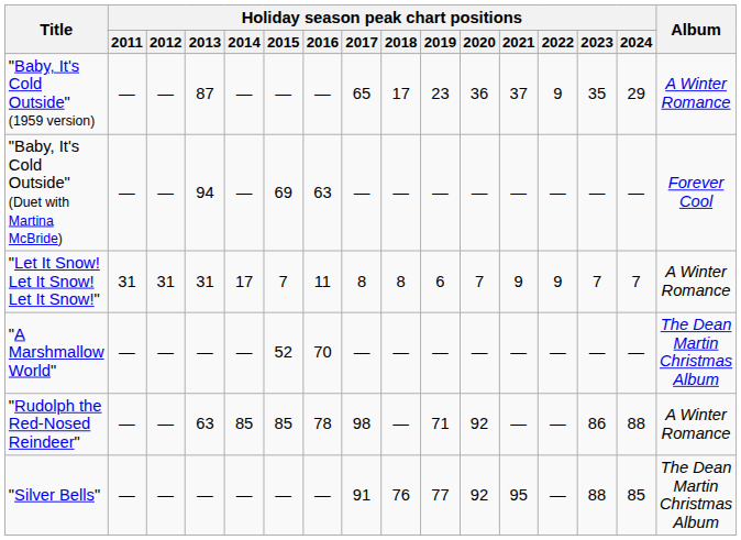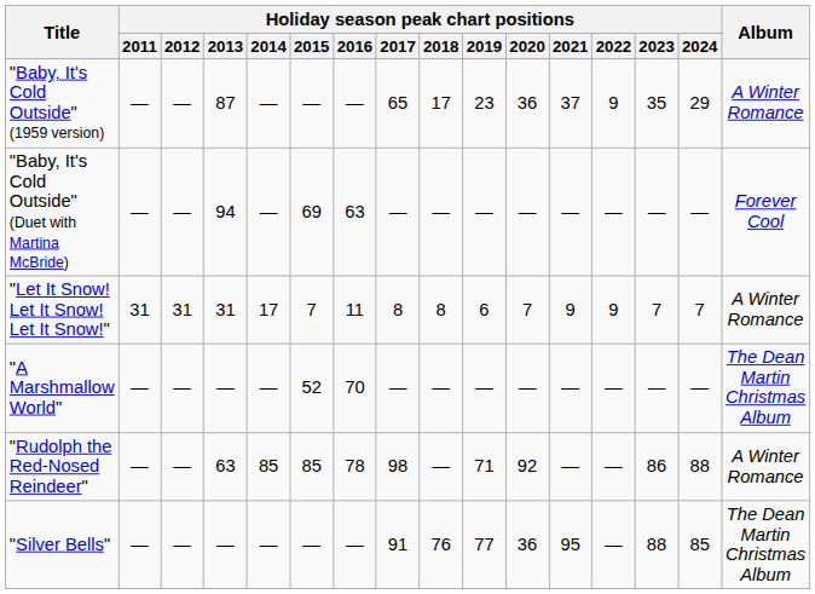"Silver Bells" | Holiday season peak chart positions / 2020: 92 -> 36
